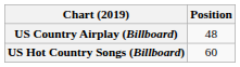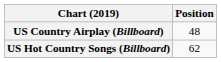US Hot Country Songs (Billboard) | Position: 60 -> 62
